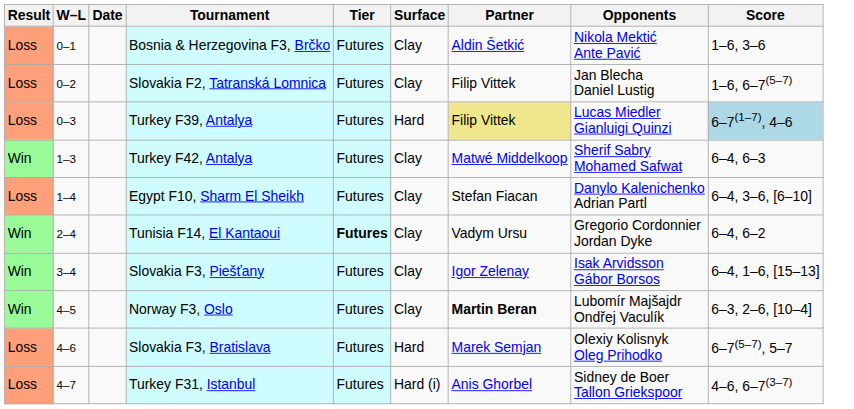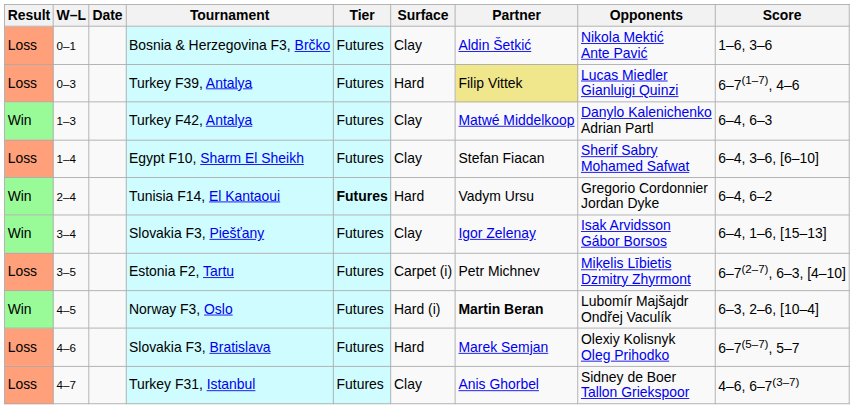- row: Loss | 0–2 | Slovakia F2, Tatranská Lomnica | Futures | Clay | Filip Vittek | Jan Blecha Daniel Lustig | 1–6, 6–7(5–7)
Turkey F39, Antalya | Score: lightblue background -> no background
Turkey F42, Antalya | Opponents: Sherif Sabry Mohamed Safwat -> Danylo Kalenichenko Adrian Partl
Egypt F10, Sharm El Sheikh | Opponents: Danylo Kalenichenko Adrian Partl -> Sherif Sabry Mohamed Safwat
Tunisia F14, El Kantaoui | Surface: Clay -> Hard
+ row: Loss | 3–5 | Estonia F2, Tartu | Futures | Carpet (i) | Petr Michnev | Miķelis Lībietis Dzmitry Zhyrmont | 6–7(2–7), 6–3, [4–10]
Norway F3, Oslo | Surface: Clay -> Hard (i)
Turkey F31, Istanbul | Surface: Hard (i) -> Clay
